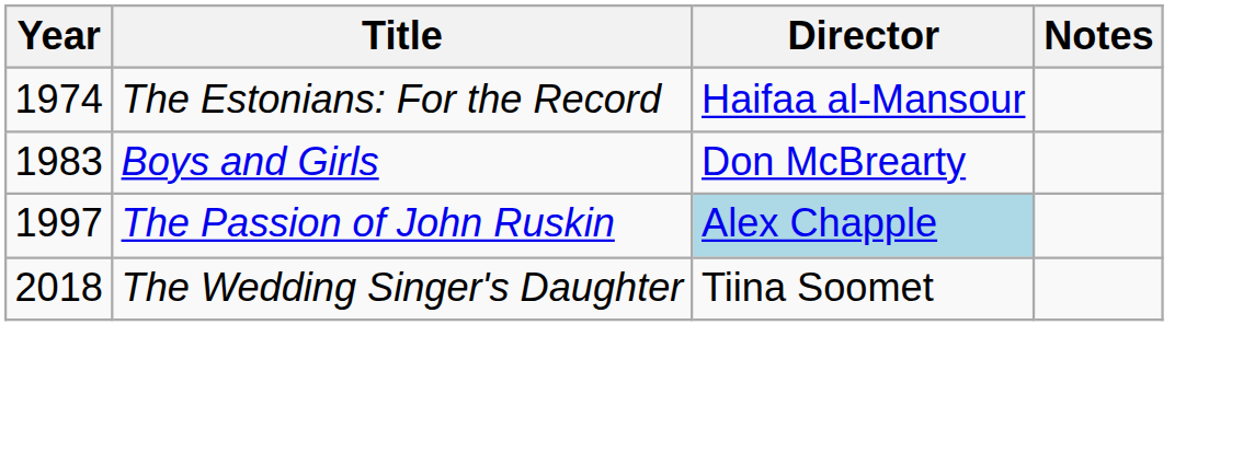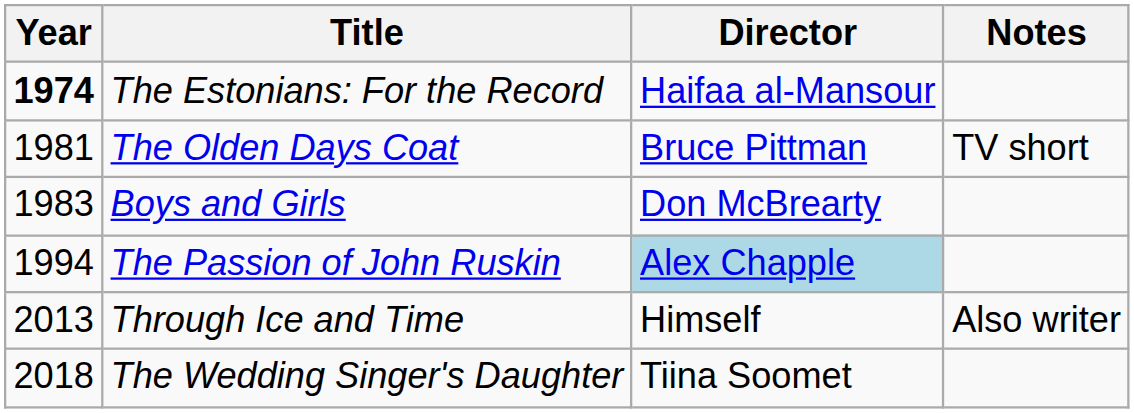The Estonians: For the Record | Year: normal -> bold
+ row: 1981 | The Olden Days Coat | Bruce Pittman | TV short
The Passion of John Ruskin | Year: 1997 -> 1994
+ row: 2013 | Through Ice and Time | Himself | Also writer
